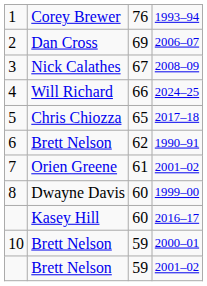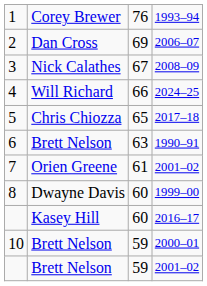6 | column 3: 62 -> 63
